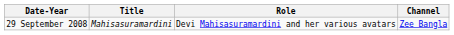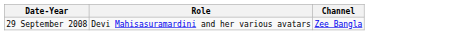- column: Title | Mahisasuramardini
